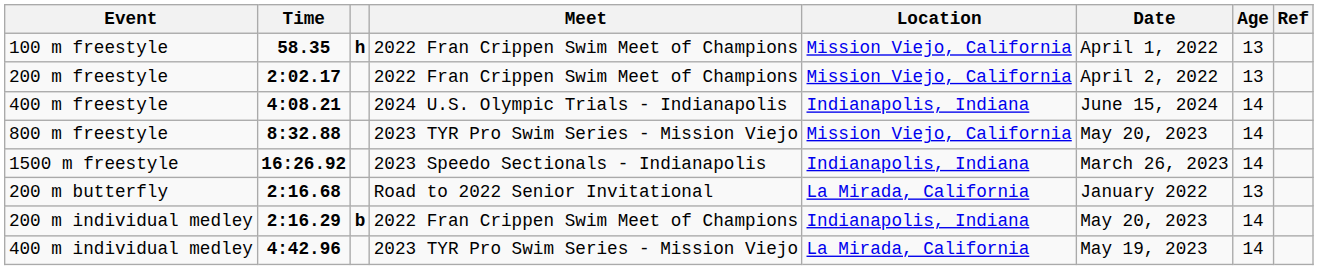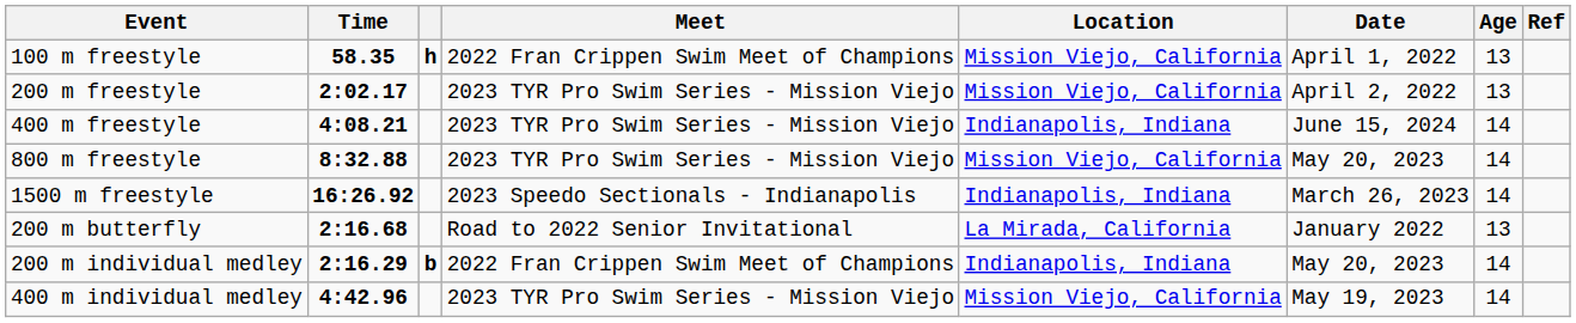200 m freestyle | Meet: 2022 Fran Crippen Swim Meet of Champions -> 2023 TYR Pro Swim Series - Mission Viejo
400 m freestyle | Meet: 2024 U.S. Olympic Trials - Indianapolis -> 2023 TYR Pro Swim Series - Mission Viejo
400 m individual medley | Location: La Mirada, California -> Mission Viejo, California
